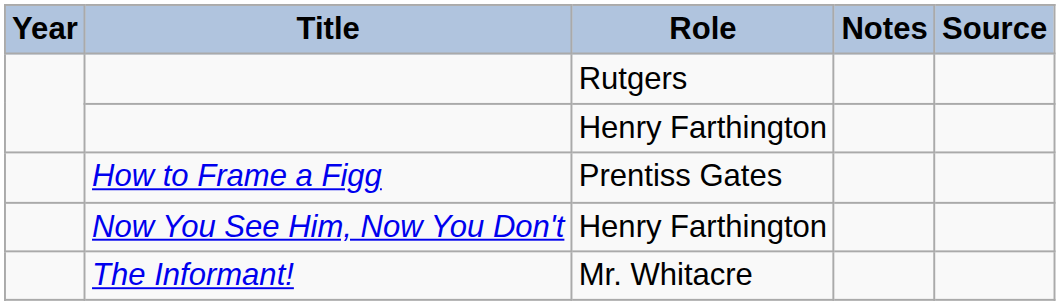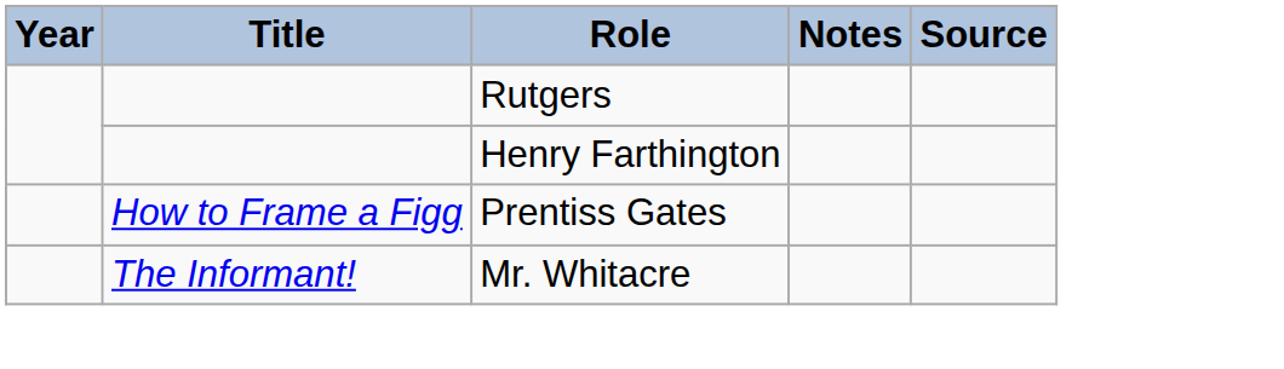- row: Now You See Him, Now You Don't | Henry Farthington
